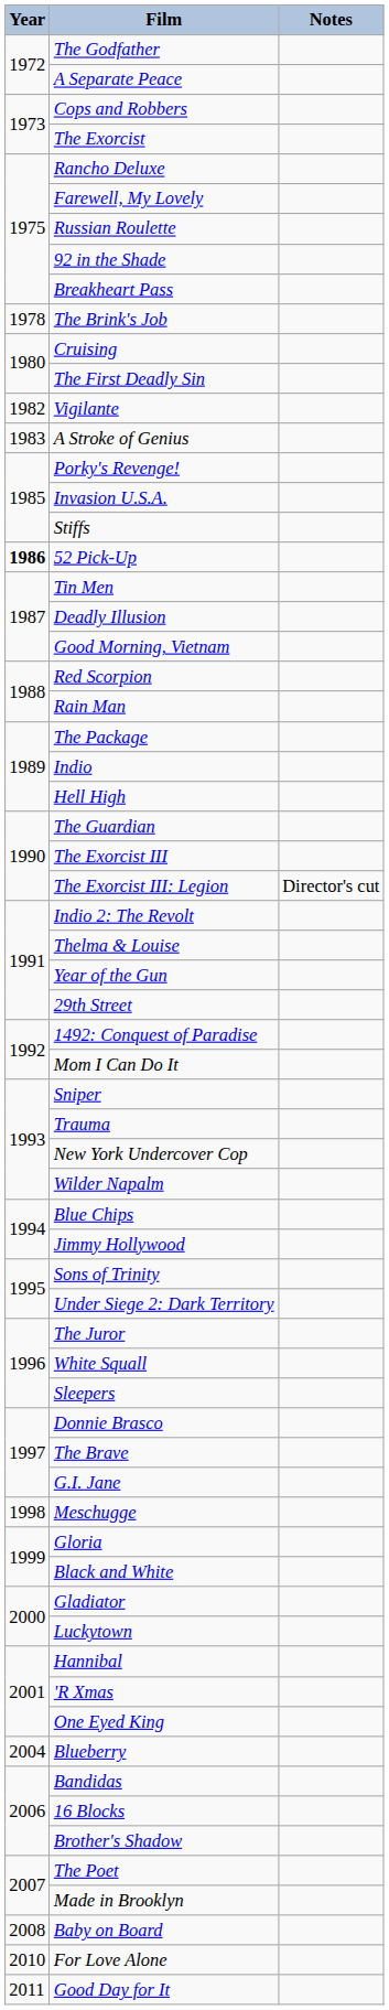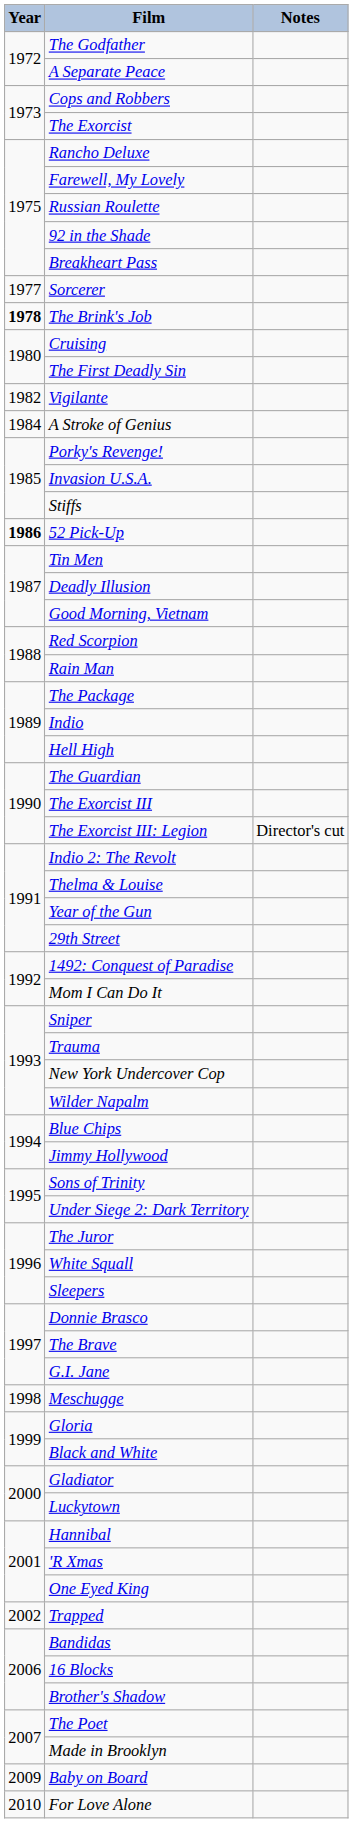+ row: 1977 | Sorcerer
The Brink's Job | Year: normal -> bold
A Stroke of Genius | Year: 1983 -> 1984
+ row: 2002 | Trapped
- row: 2004 | Blueberry
Baby on Board | Year: 2008 -> 2009
- row: 2011 | Good Day for It
